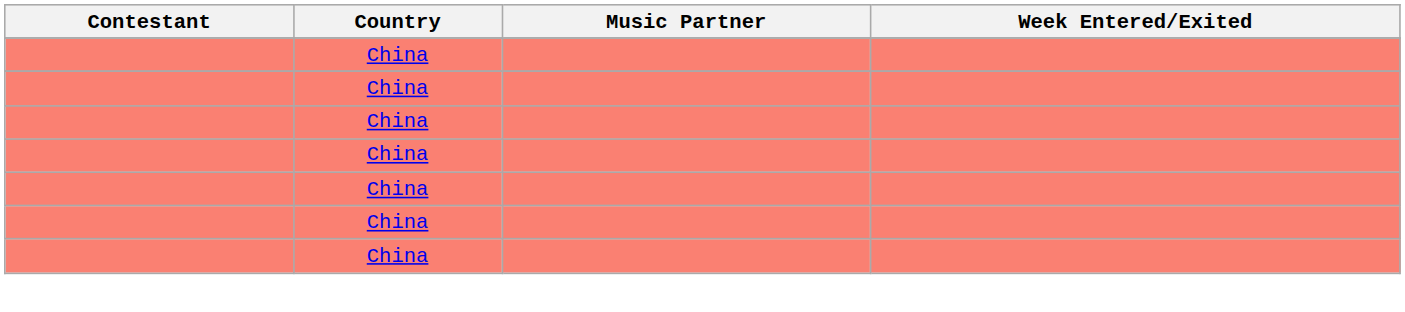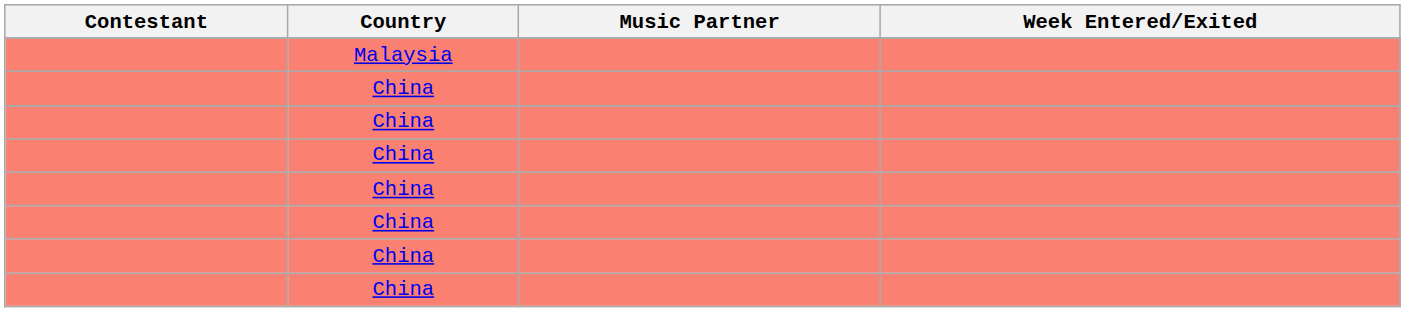+ row: Malaysia
